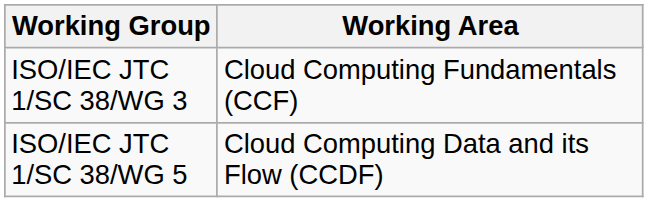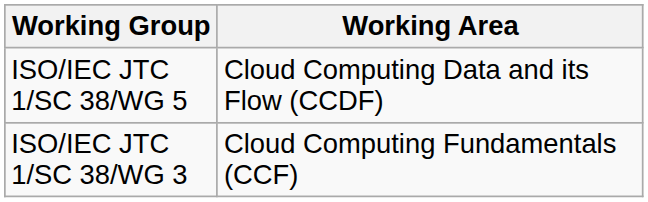rows swapped: ISO/IEC JTC 1/SC 38/WG 3 <-> ISO/IEC JTC 1/SC 38/WG 5
